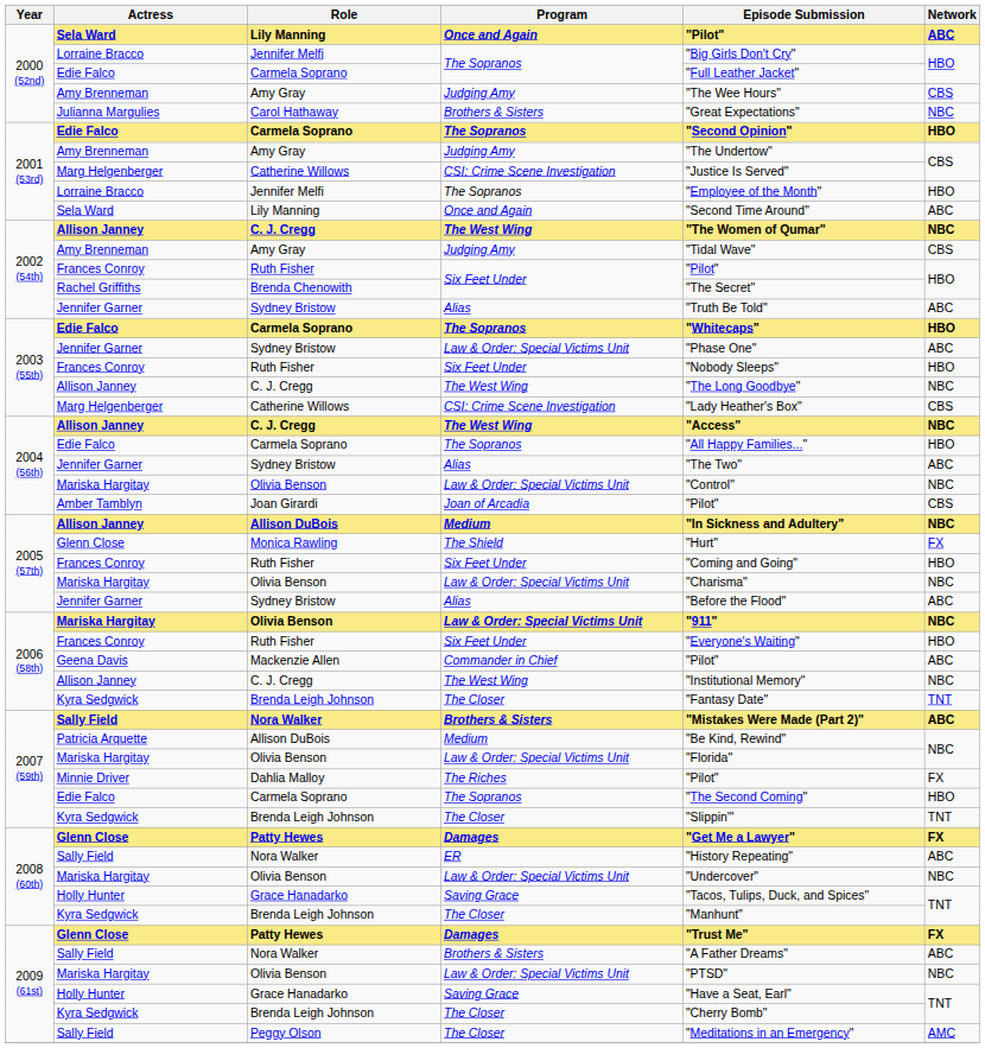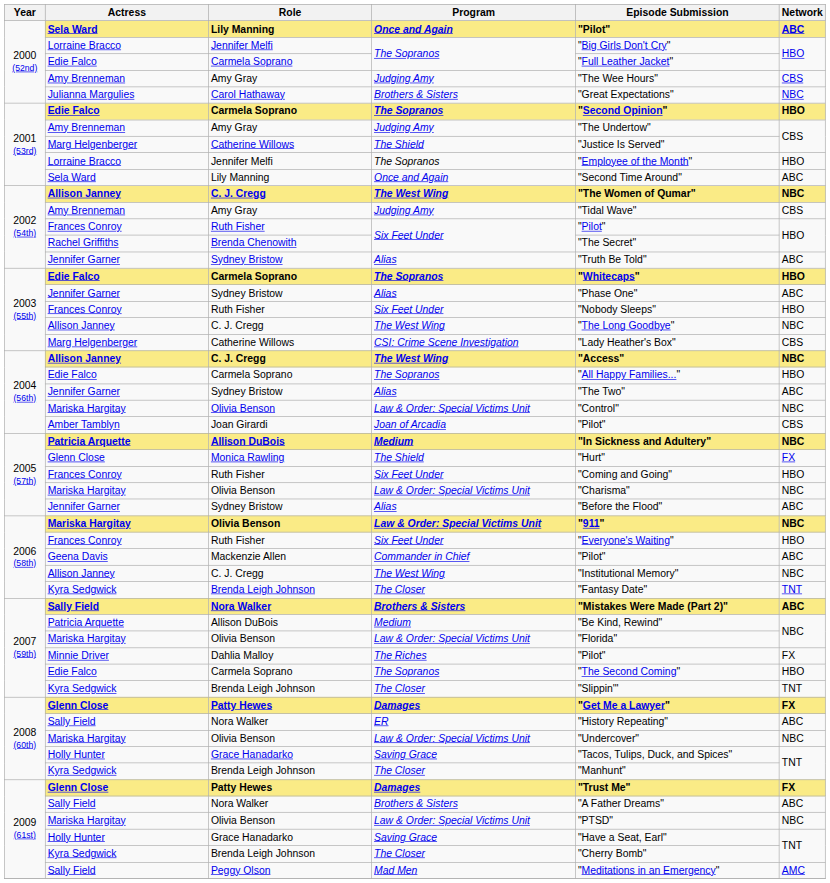2001 (53rd) / Catherine Willows | Program: CSI: Crime Scene Investigation -> The Shield
2003 (55th) / Sydney Bristow | Program: Law & Order: Special Victims Unit -> Alias
2005 (57th) / Allison DuBois | Actress: Allison Janney -> Patricia Arquette
Peggy Olson | Program: The Closer -> Mad Men
